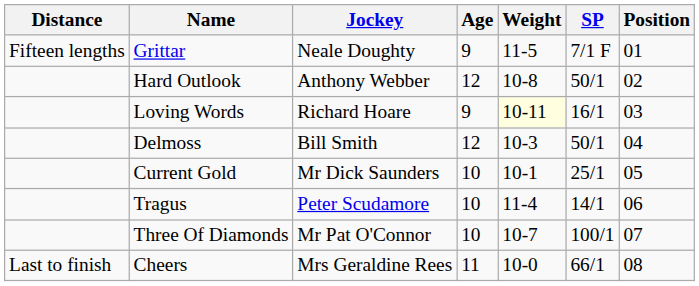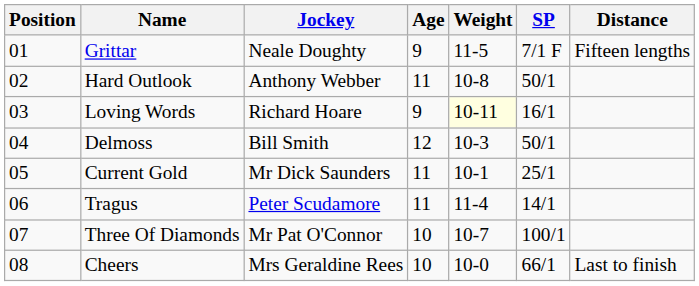columns swapped: Position <-> Distance
Hard Outlook | Age: 12 -> 11
Current Gold | Age: 10 -> 11
Tragus | Age: 10 -> 11
Cheers | Age: 11 -> 10
